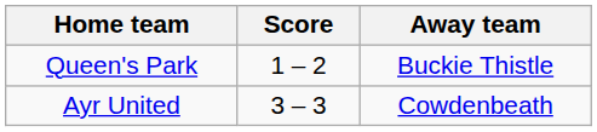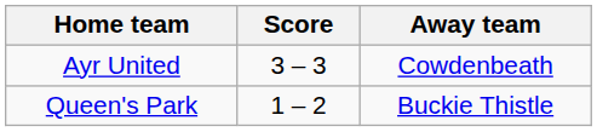rows swapped: Ayr United <-> Queen's Park
